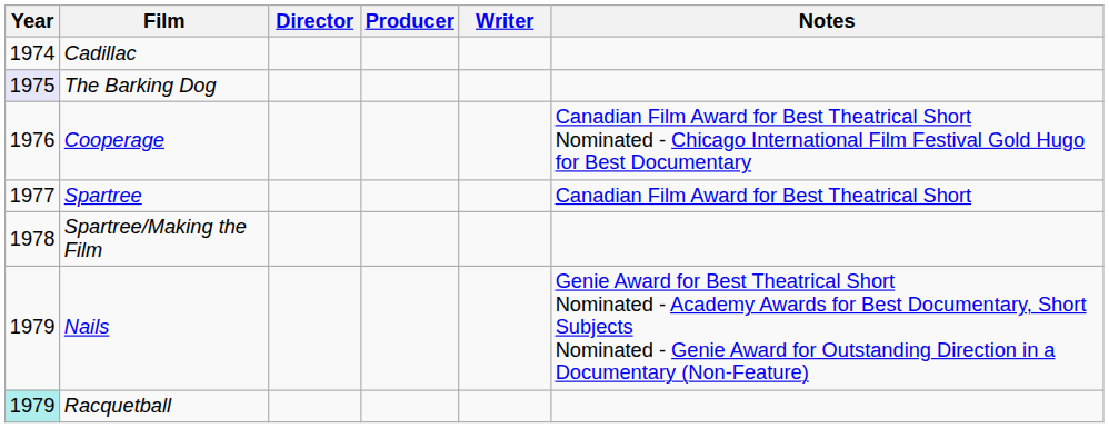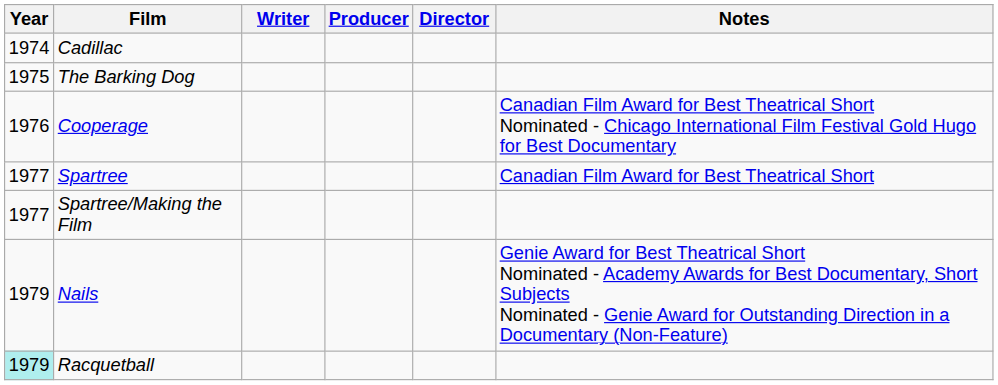columns swapped: Director <-> Writer
The Barking Dog | Year: lavender background -> no background
Spartree/Making the Film | Year: 1978 -> 1977
